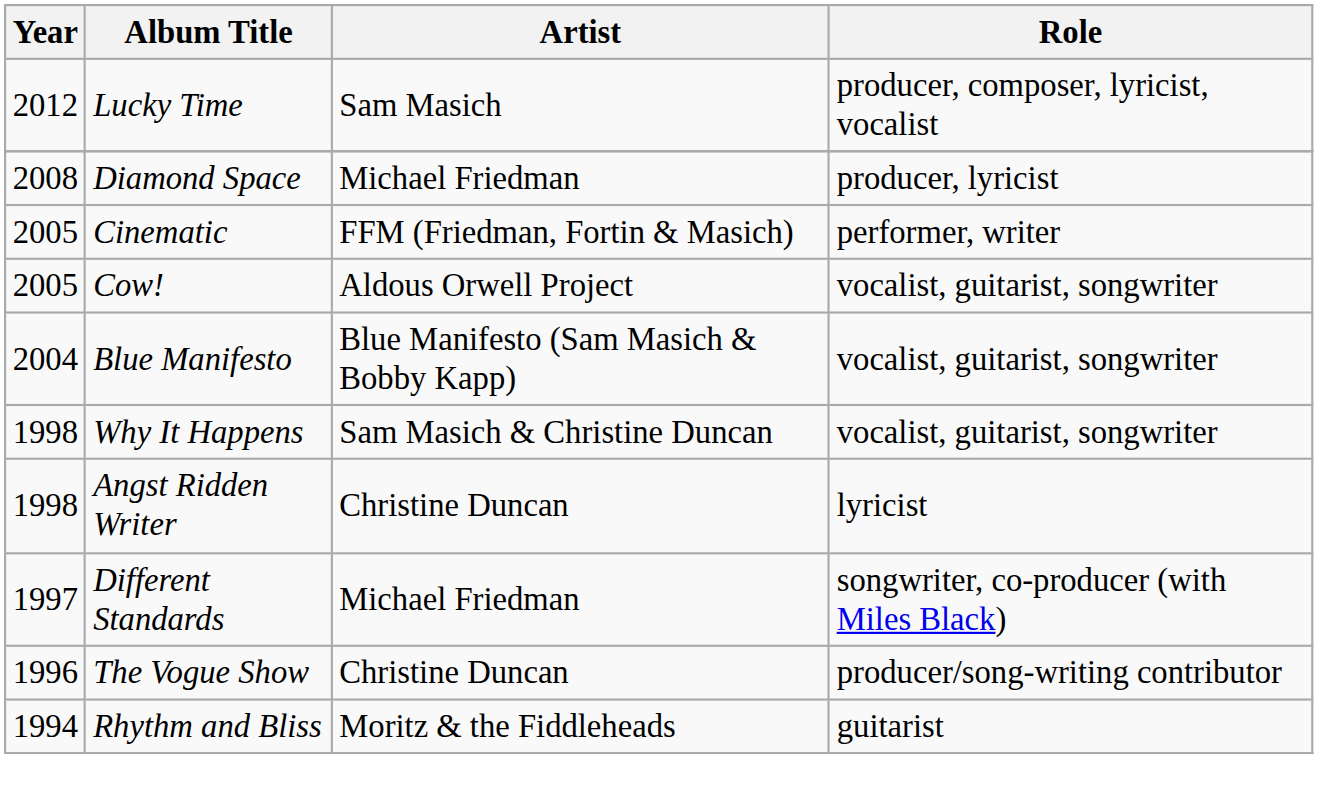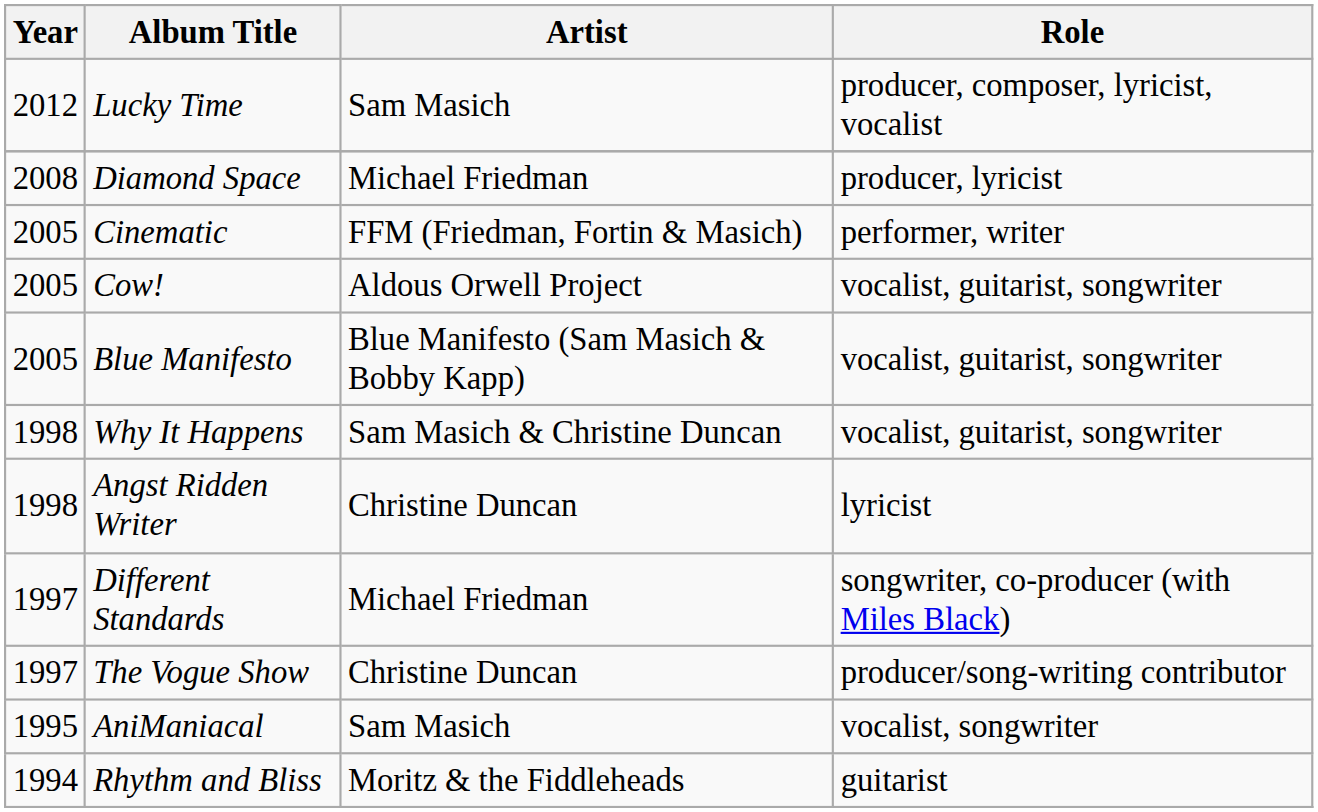Blue Manifesto | Year: 2004 -> 2005
The Vogue Show | Year: 1996 -> 1997
+ row: 1995 | AniManiacal | Sam Masich | vocalist, songwriter
